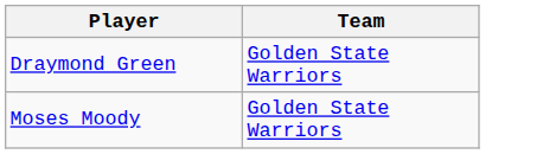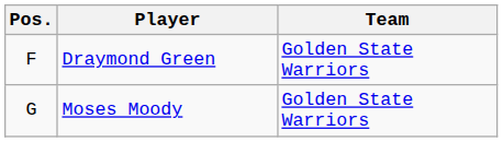+ column: Pos. | F | G
